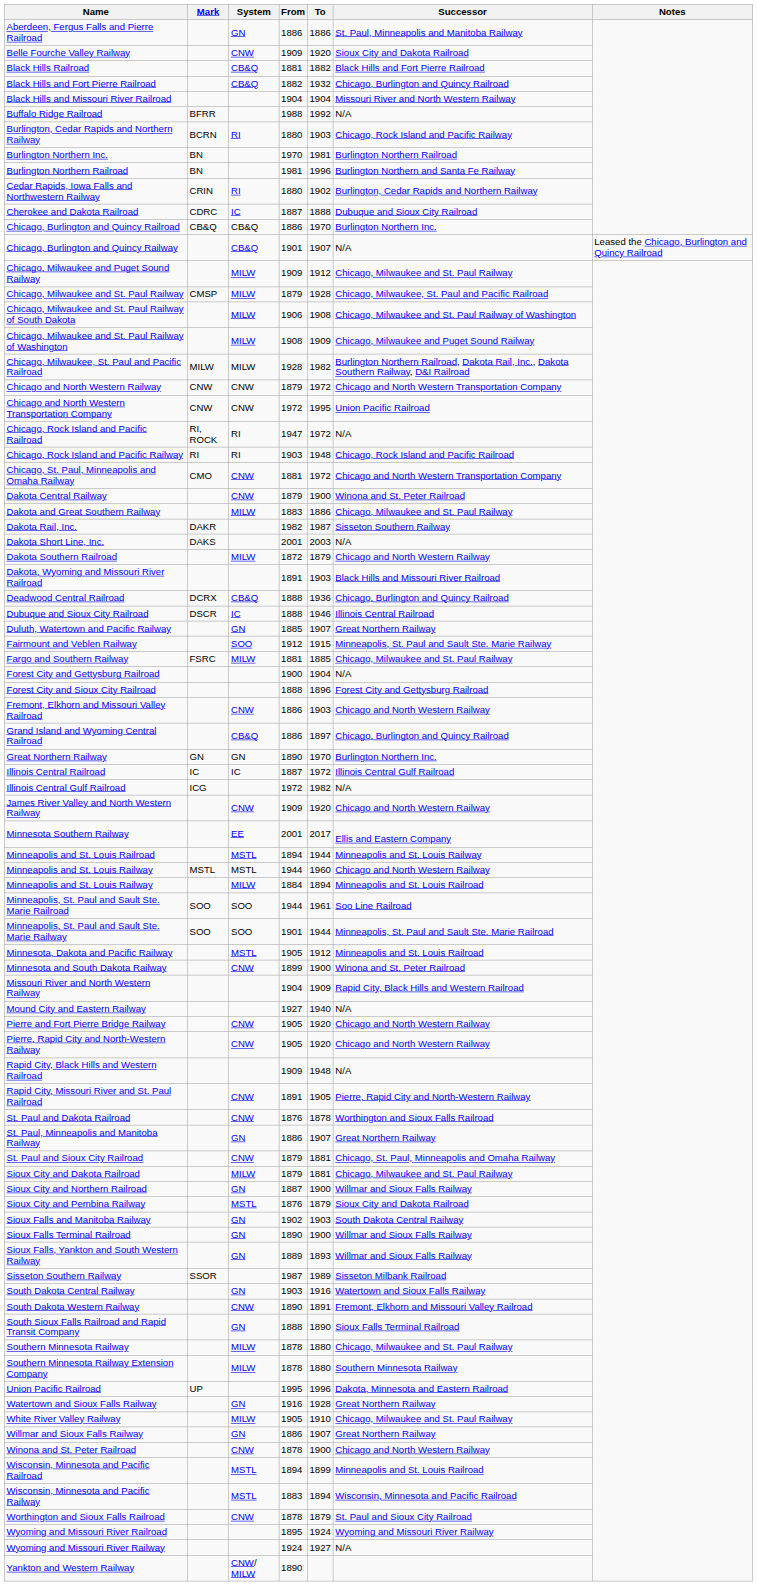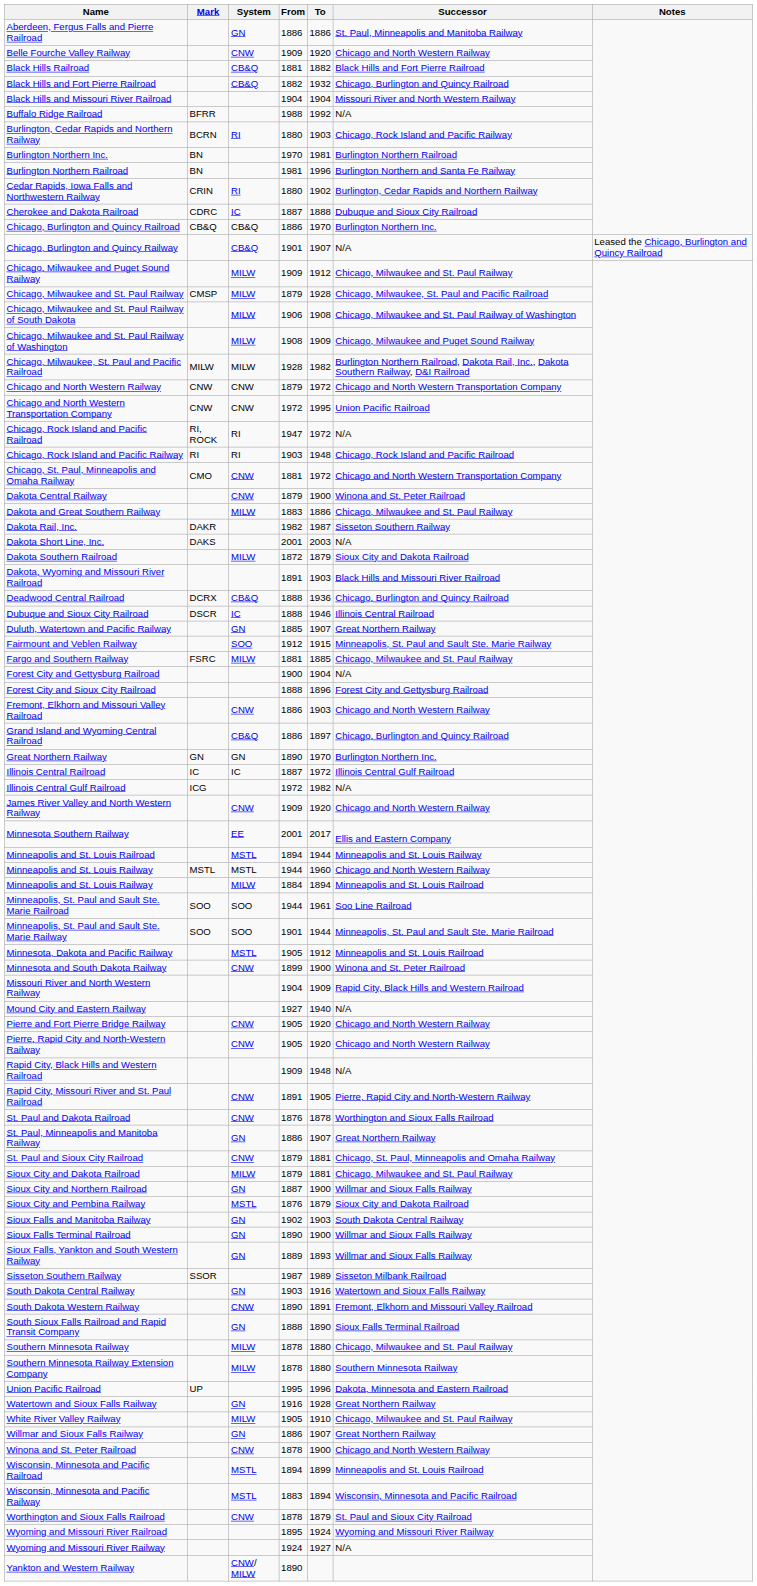Belle Fourche Valley Railway | Successor: Sioux City and Dakota Railroad -> Chicago and North Western Railway
Dakota Southern Railroad | Successor: Chicago and North Western Railway -> Sioux City and Dakota Railroad
